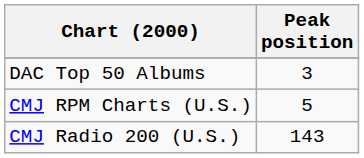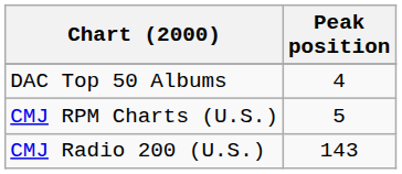DAC Top 50 Albums | Peak position: 3 -> 4
